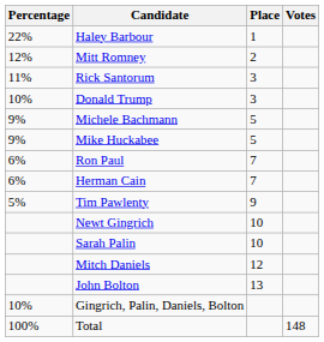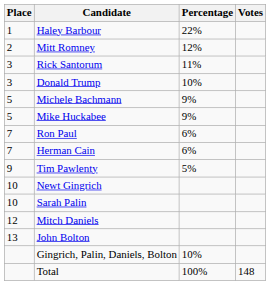columns swapped: Place <-> Percentage
